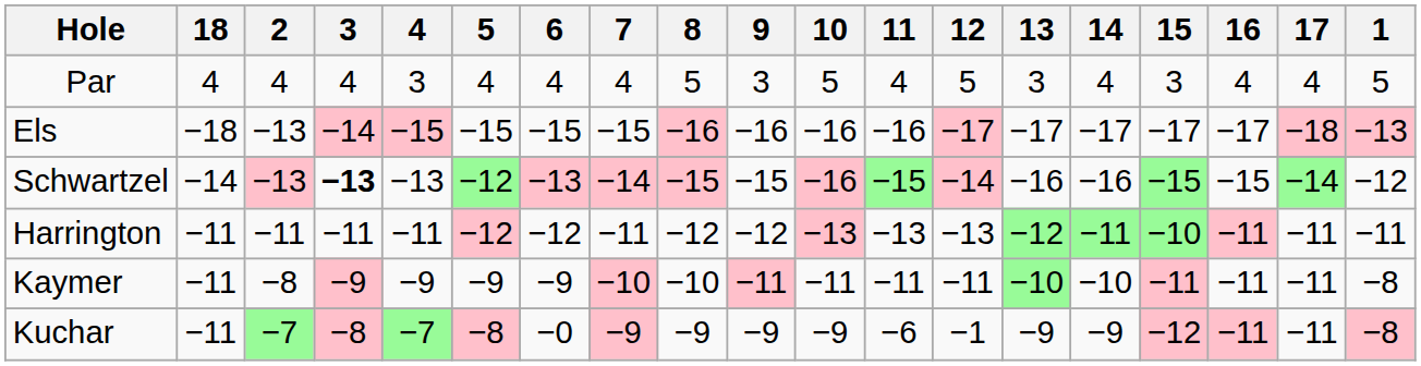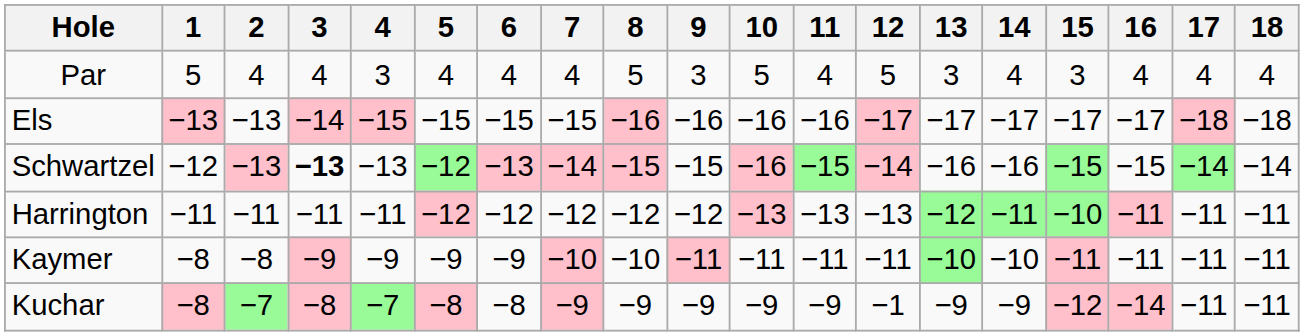columns swapped: 1 <-> 18
Harrington | 7: −11 -> −12
Kuchar | 6: −0 -> −8
Kuchar | 11: −6 -> −9
Kuchar | 16: −11 -> −14
